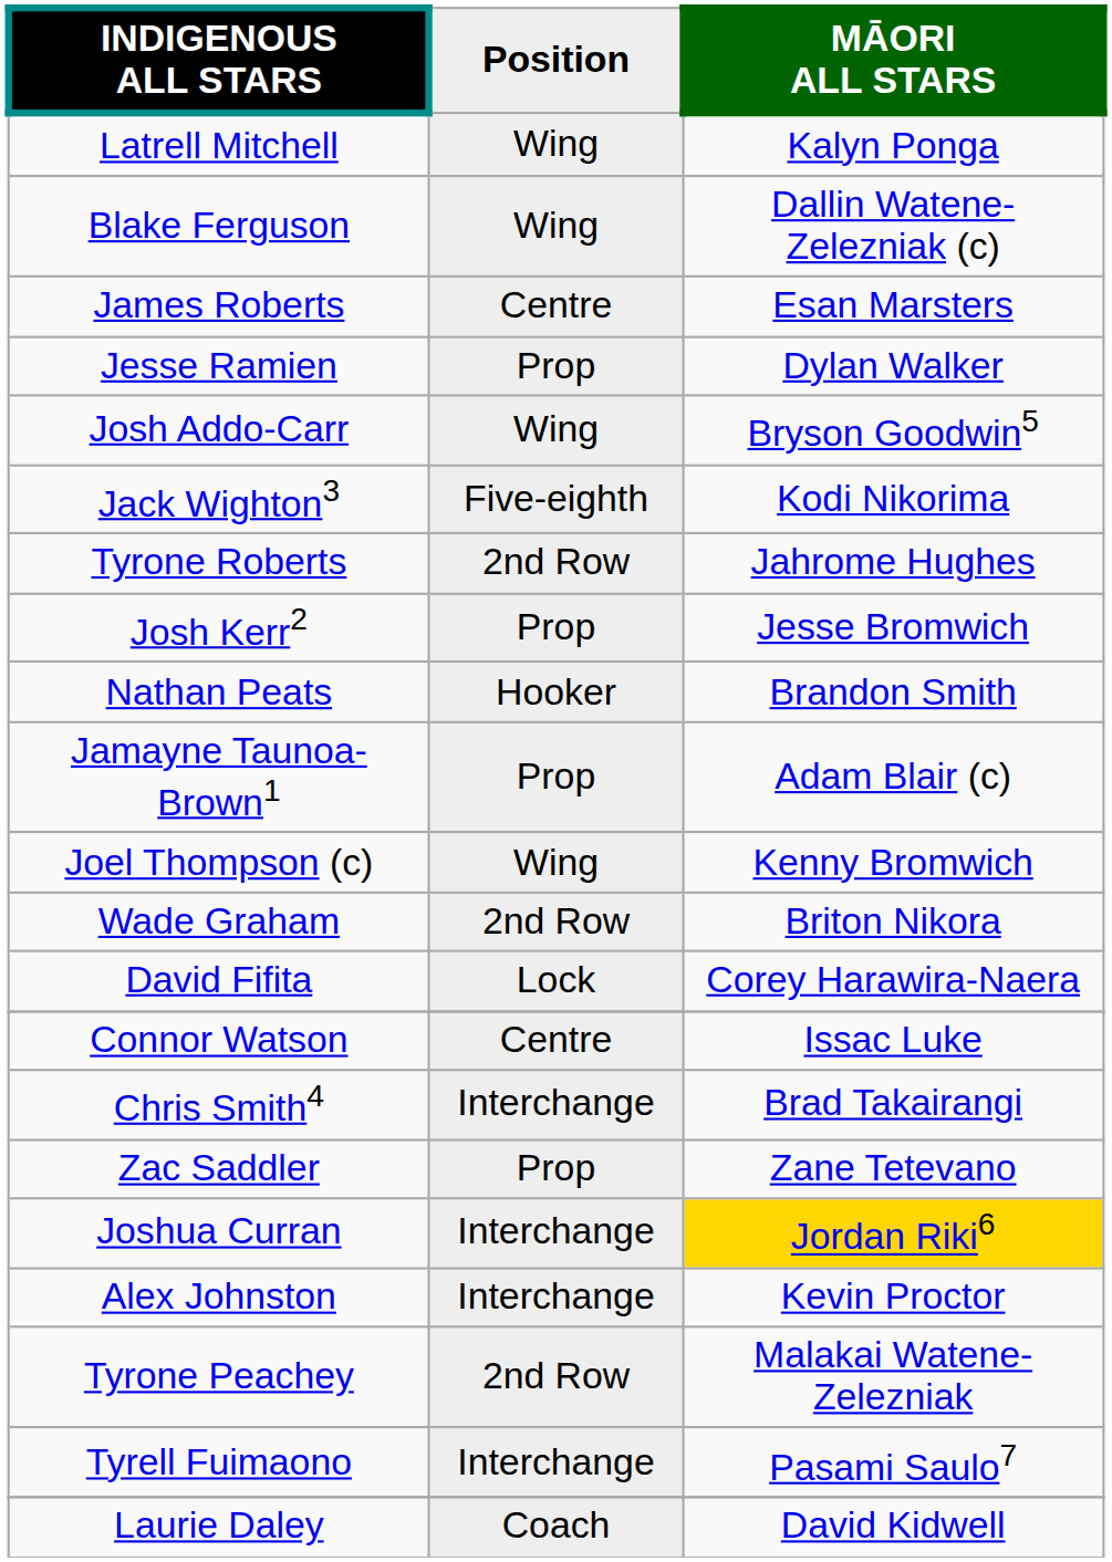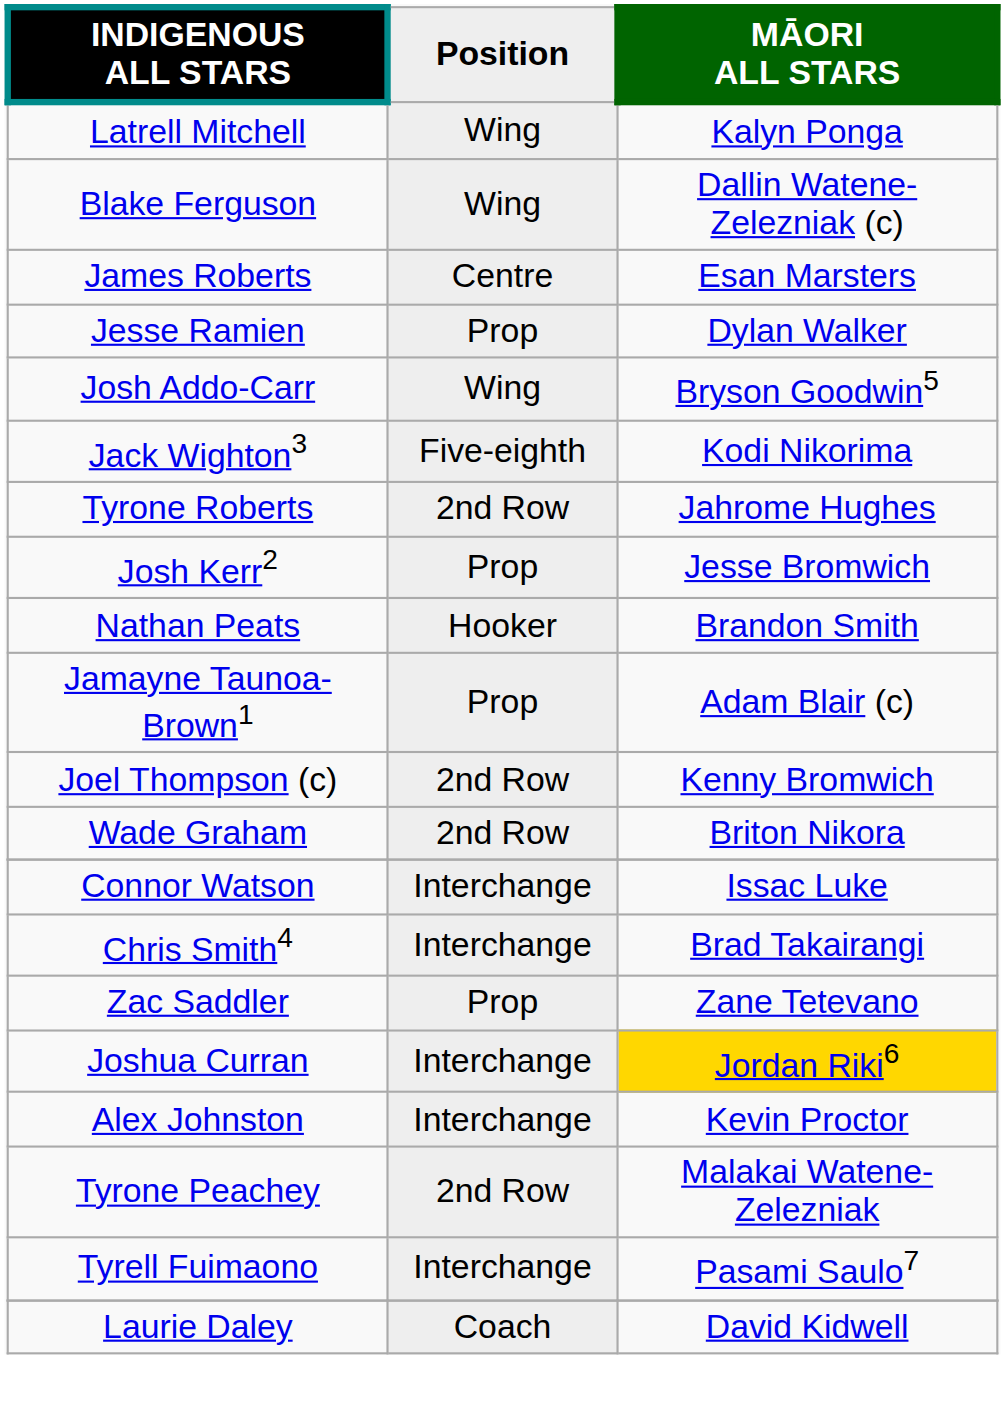Joel Thompson (c) | Position: Wing -> 2nd Row
- row: David Fifita | Lock | Corey Harawira-Naera
Connor Watson | Position: Centre -> Interchange
